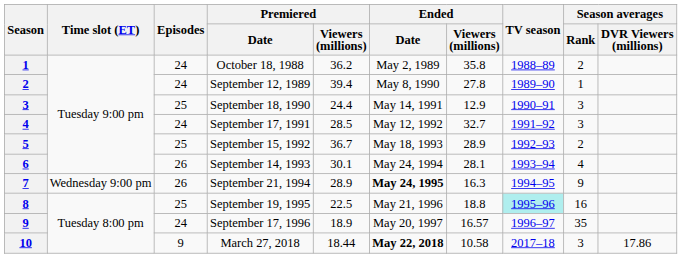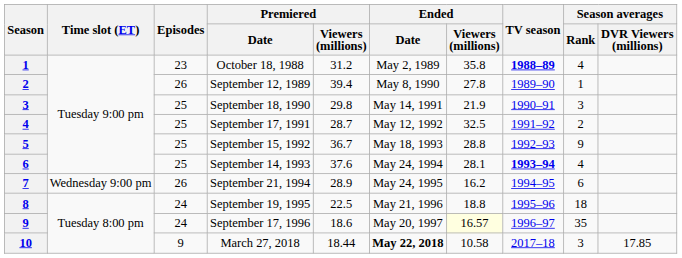October 18, 1988 | Episodes: 24 -> 23
October 18, 1988 | Premiered / Viewers (millions): 36.2 -> 31.2
October 18, 1988 | TV season: normal -> bold
October 18, 1988 | Season averages / Rank: 2 -> 4
September 12, 1989 | Episodes: 24 -> 26
September 18, 1990 | Premiered / Viewers (millions): 24.4 -> 29.8
September 18, 1990 | Ended / Viewers (millions): 12.9 -> 21.9
September 17, 1991 | Episodes: 24 -> 25
September 17, 1991 | Premiered / Viewers (millions): 28.5 -> 28.7
September 17, 1991 | Ended / Viewers (millions): 32.7 -> 32.5
September 17, 1991 | Season averages / Rank: 3 -> 2
September 15, 1992 | Ended / Viewers (millions): 28.9 -> 28.8
September 15, 1992 | Season averages / Rank: 2 -> 9
September 14, 1993 | Episodes: 26 -> 25
September 14, 1993 | Premiered / Viewers (millions): 30.1 -> 37.6
September 14, 1993 | TV season: normal -> bold
September 21, 1994 | Ended / Date: bold -> normal
September 21, 1994 | Ended / Viewers (millions): 16.3 -> 16.2
September 21, 1994 | Season averages / Rank: 9 -> 6
September 19, 1995 | Episodes: 25 -> 24
September 19, 1995 | TV season: paleturquoise background -> no background
September 19, 1995 | Season averages / Rank: 16 -> 18
September 17, 1996 | Premiered / Viewers (millions): 18.9 -> 18.6
September 17, 1996 | Ended / Viewers (millions): no background -> lightyellow background
March 27, 2018 | Season averages / DVR Viewers (millions): 17.86 -> 17.85
